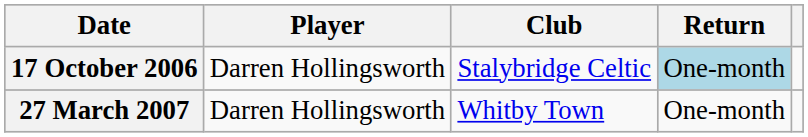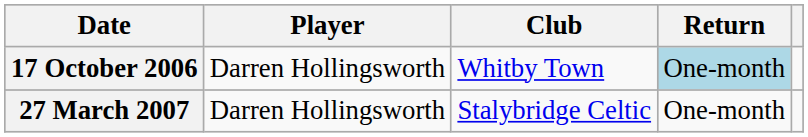17 October 2006 | Club: Stalybridge Celtic -> Whitby Town
27 March 2007 | Club: Whitby Town -> Stalybridge Celtic
